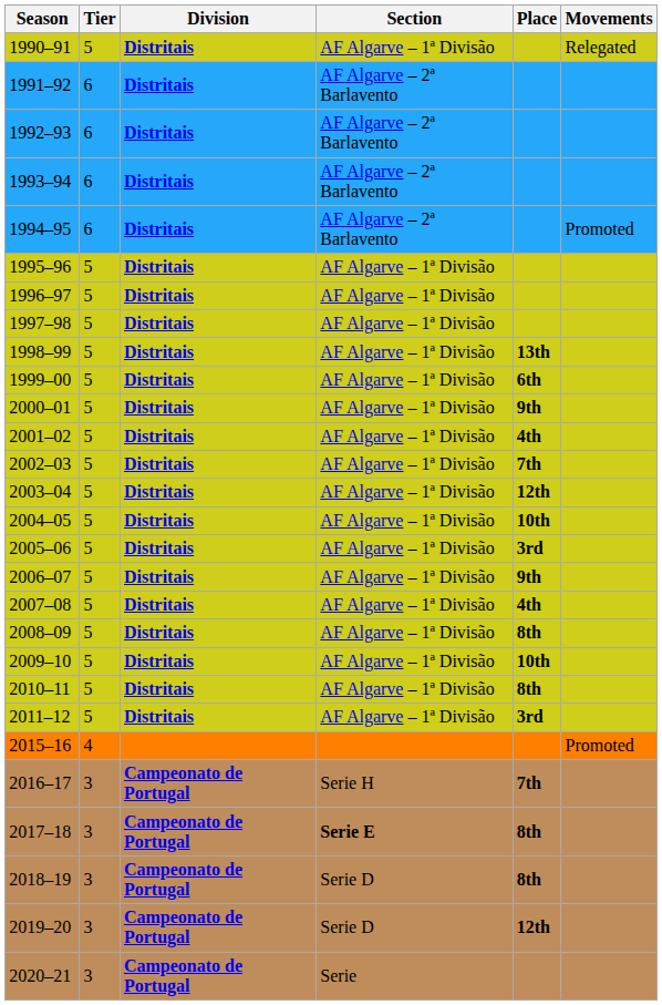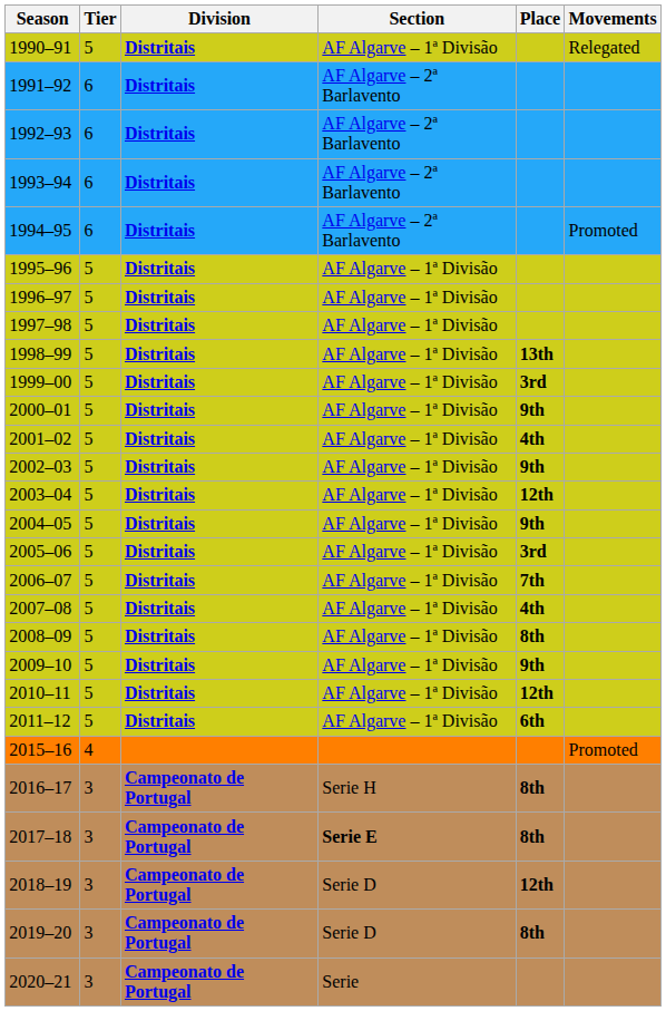1999–00 | Place: 6th -> 3rd
2002–03 | Place: 7th -> 9th
2004–05 | Place: 10th -> 9th
2006–07 | Place: 9th -> 7th
2009–10 | Place: 10th -> 9th
2010–11 | Place: 8th -> 12th
2011–12 | Place: 3rd -> 6th
2016–17 | Place: 7th -> 8th
2018–19 | Place: 8th -> 12th
2019–20 | Place: 12th -> 8th
